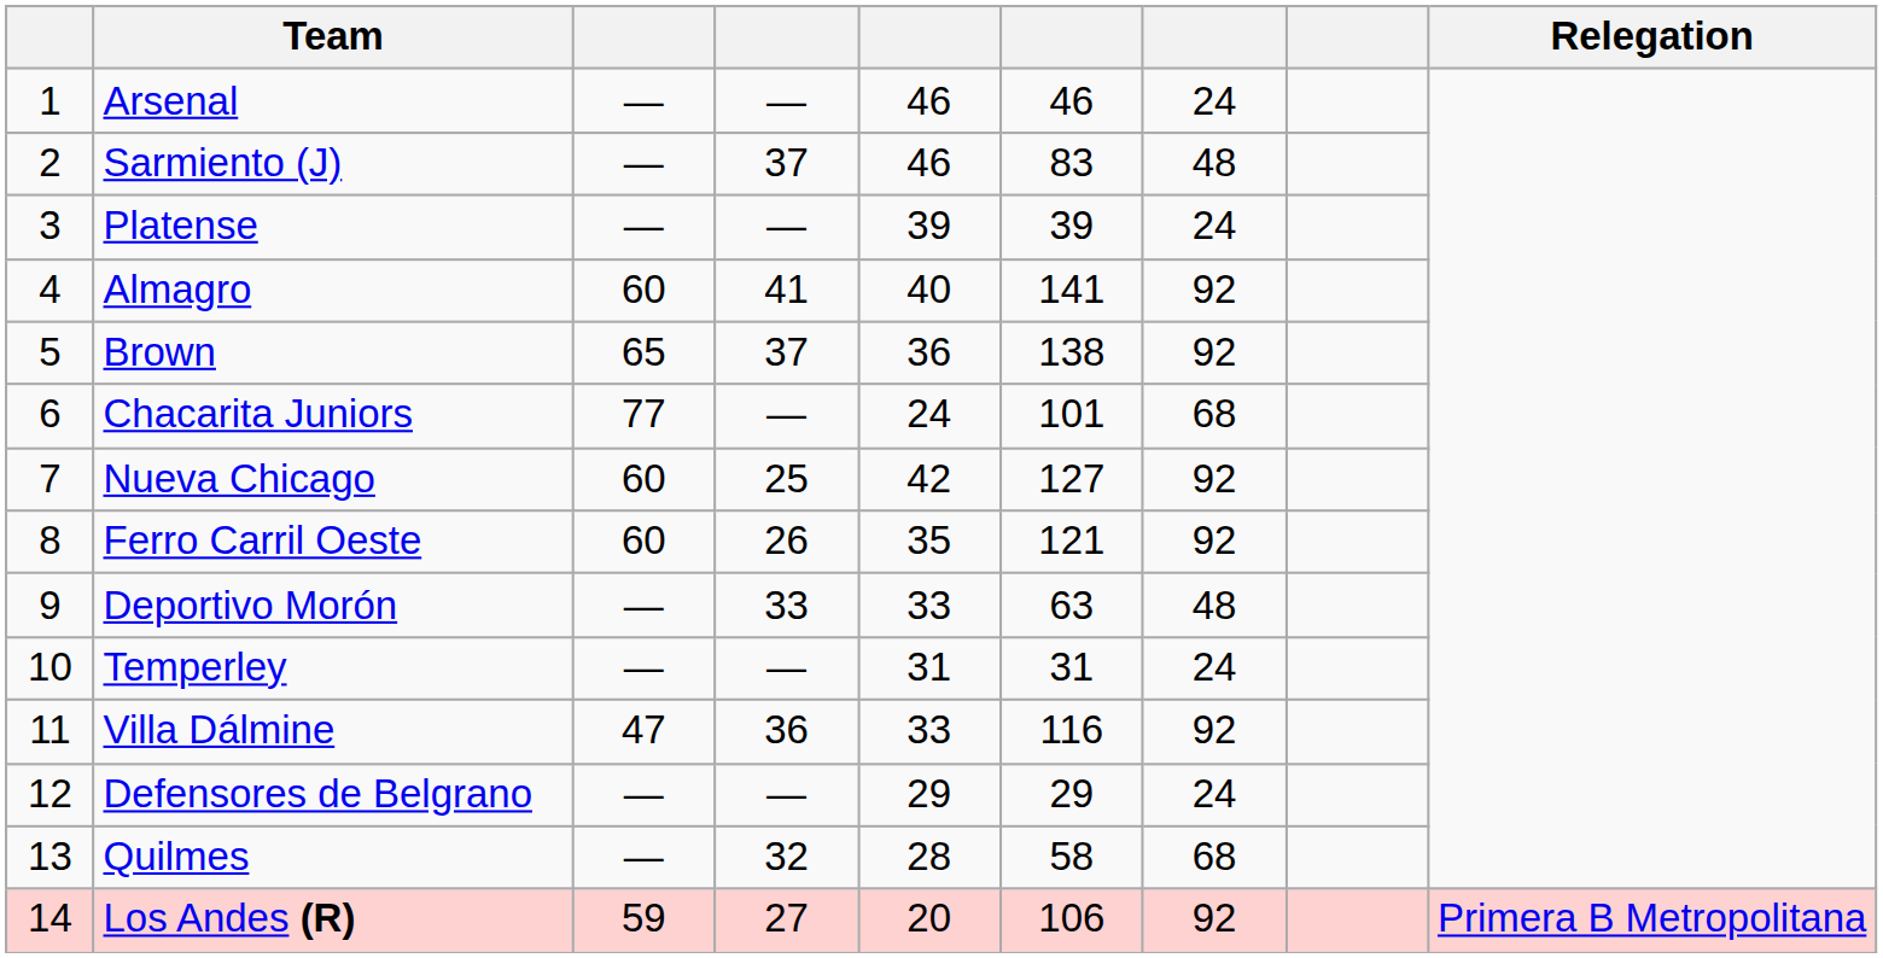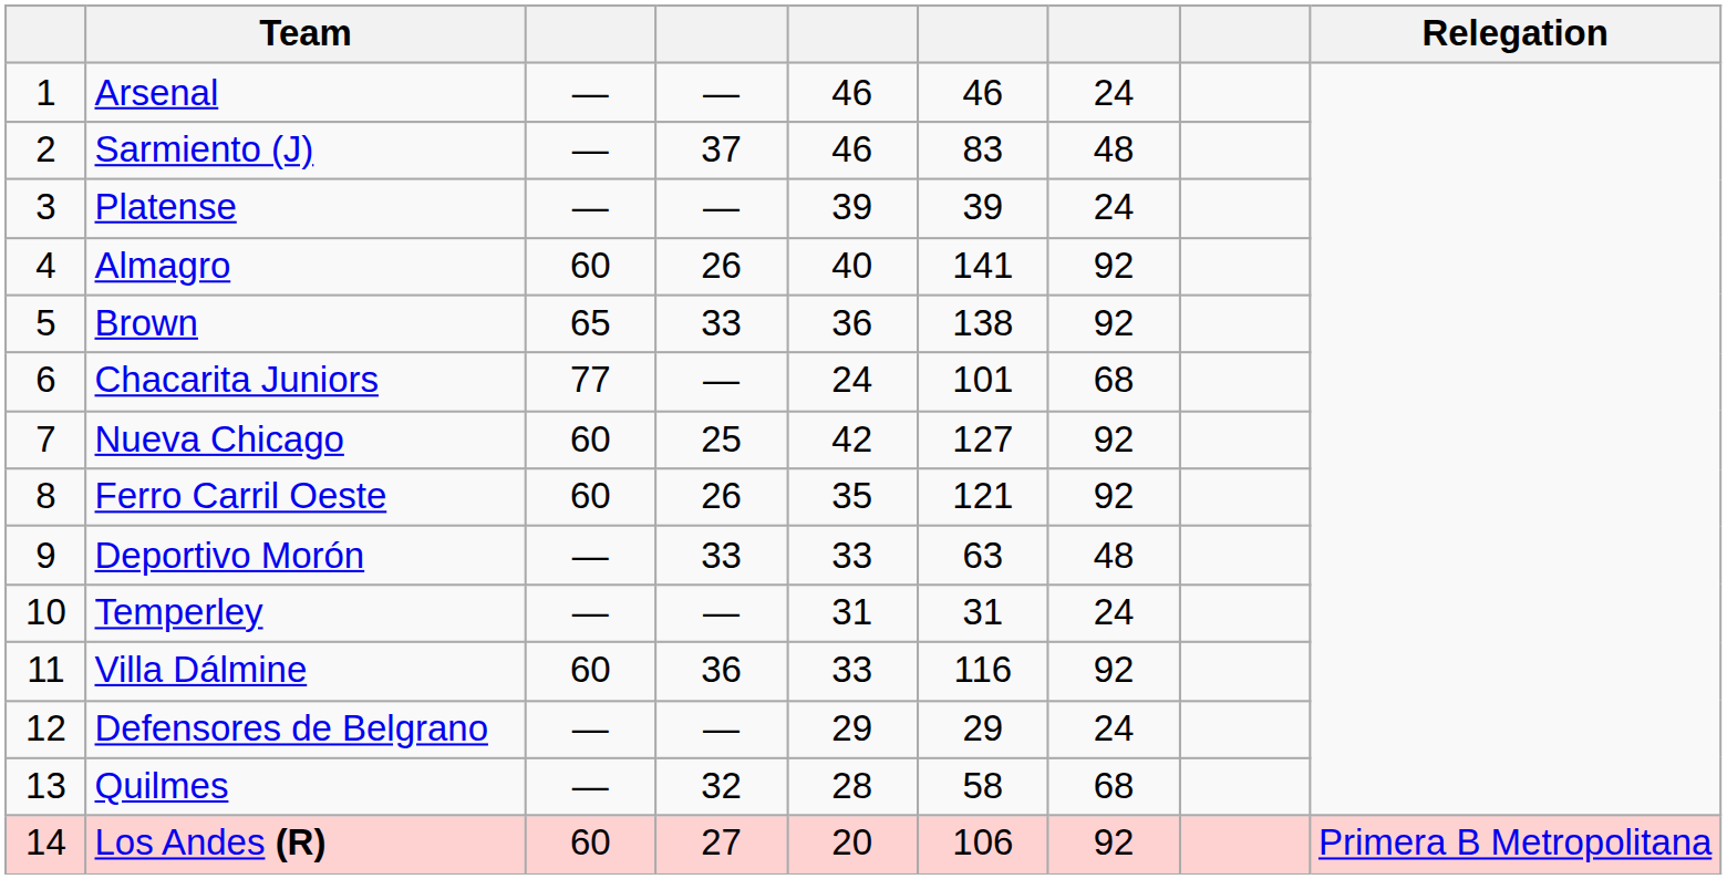Almagro | column 4: 41 -> 26
Brown | column 4: 37 -> 33
Villa Dálmine | column 3: 47 -> 60
Los Andes (R) | column 3: 59 -> 60
